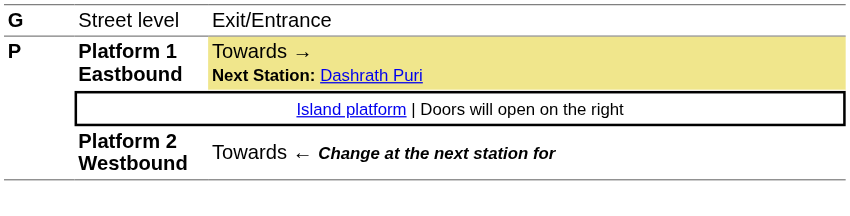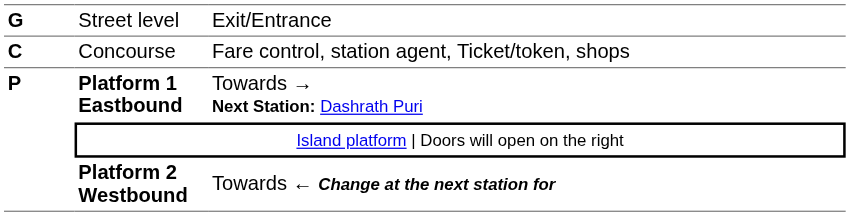+ row: C | Concourse | Fare control, station agent, Ticket/token, shops
Platform 1 Eastbound | column 3: khaki background -> no background
